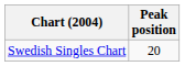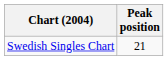Swedish Singles Chart | Peak position: 20 -> 21
